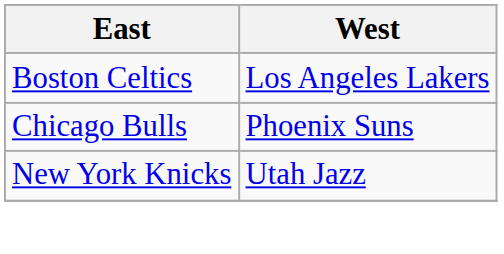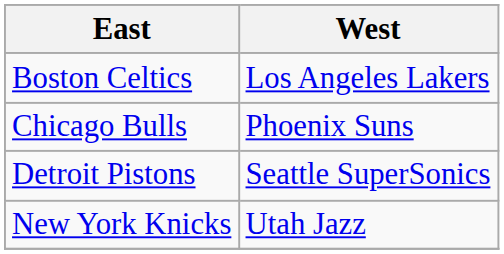+ row: Detroit Pistons | Seattle SuperSonics
